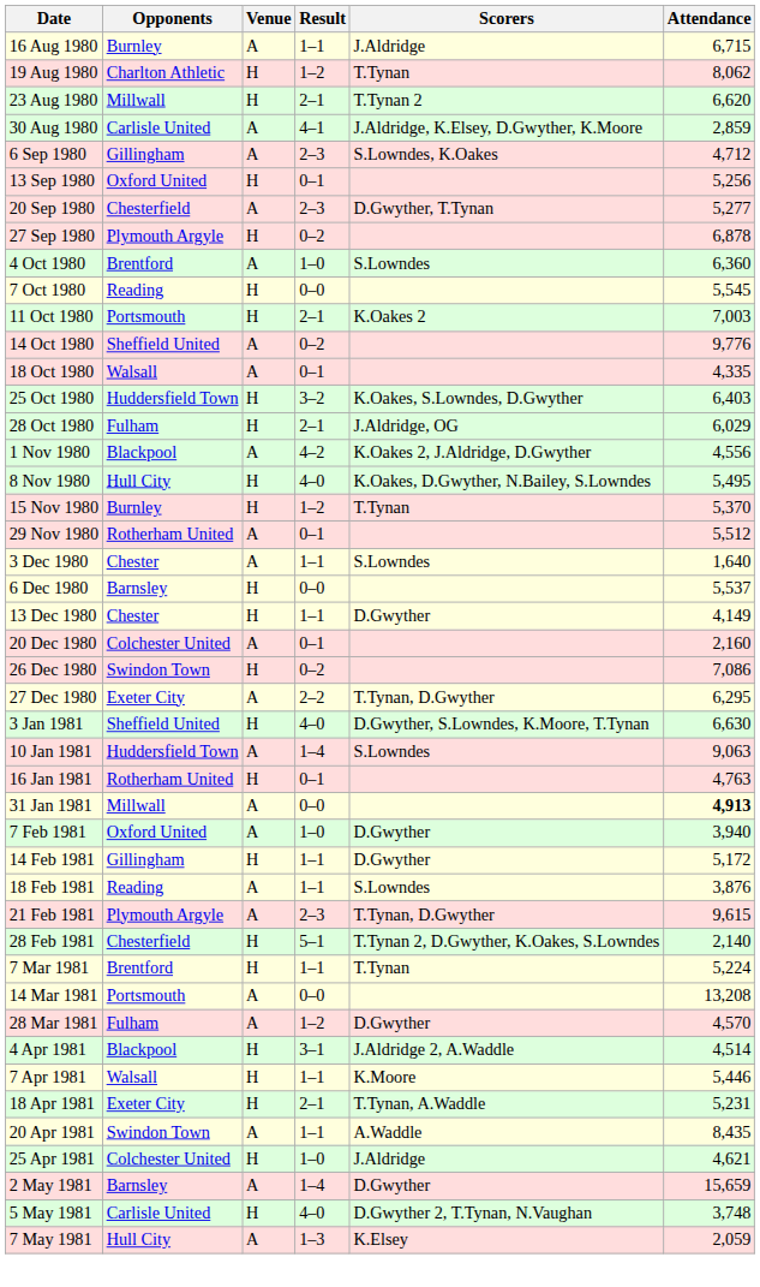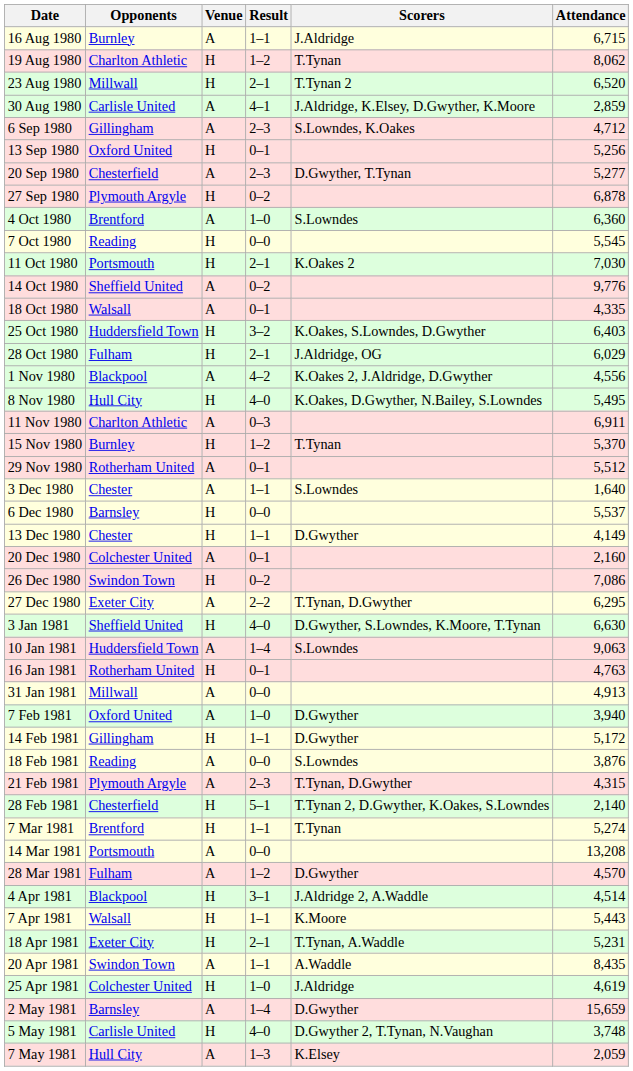23 Aug 1980 | Attendance: 6,620 -> 6,520
11 Oct 1980 | Attendance: 7,003 -> 7,030
+ row: 11 Nov 1980 | Charlton Athletic | A | 0–3 | 6,911
31 Jan 1981 | Attendance: bold -> normal
18 Feb 1981 | Result: 1–1 -> 0–0
21 Feb 1981 | Attendance: 9,615 -> 4,315
7 Mar 1981 | Attendance: 5,224 -> 5,274
7 Apr 1981 | Attendance: 5,446 -> 5,443
25 Apr 1981 | Attendance: 4,621 -> 4,619
